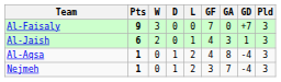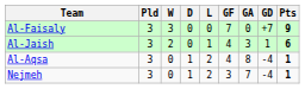columns swapped: Pld <-> Pts
